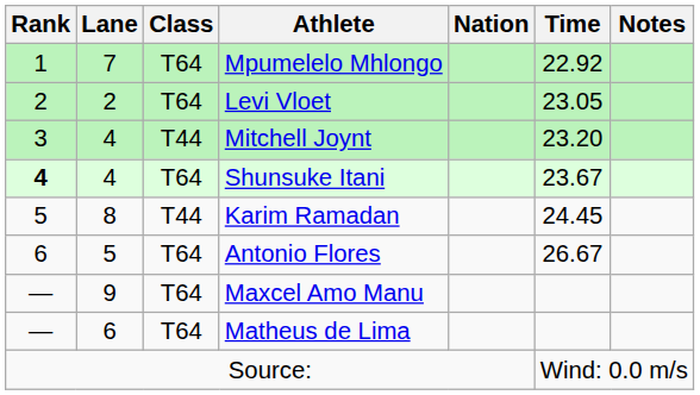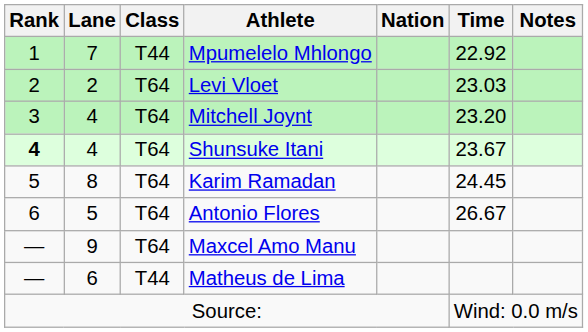Mpumelelo Mhlongo | Class: T64 -> T44
Levi Vloet | Time: 23.05 -> 23.03
Mitchell Joynt | Class: T44 -> T64
Karim Ramadan | Class: T44 -> T64
Matheus de Lima | Class: T64 -> T44
